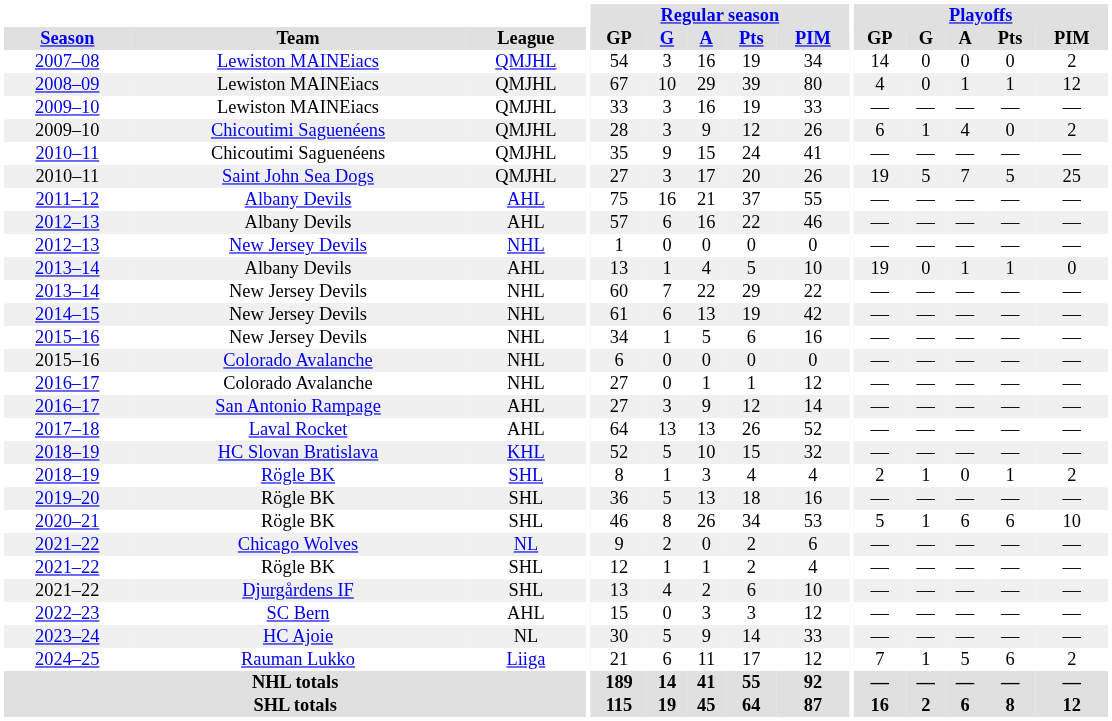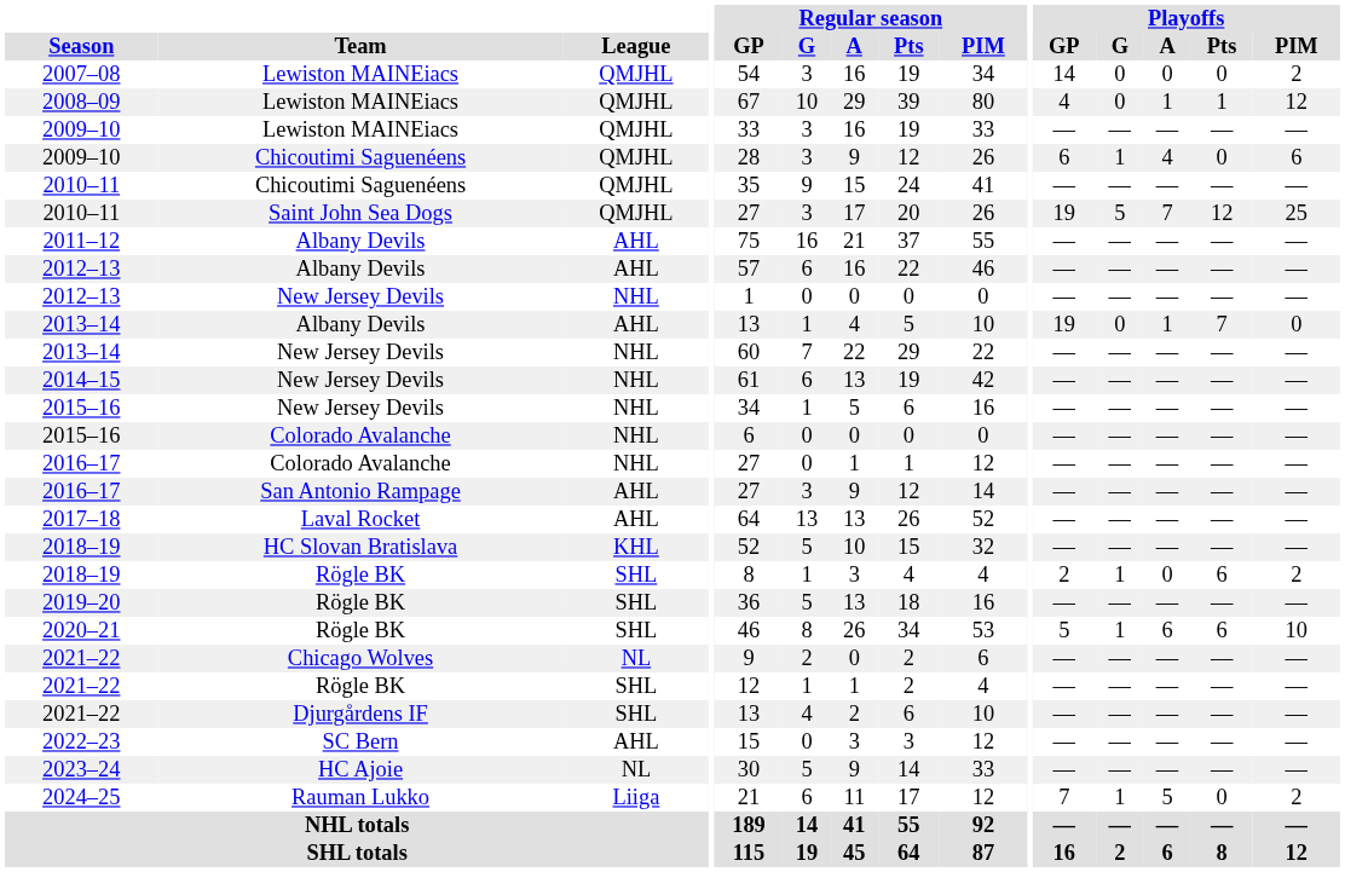2009–10 / Chicoutimi Saguenéens | Playoffs / PIM: 2 -> 6
2010–11 / Saint John Sea Dogs | Playoffs / Pts: 5 -> 12
2013–14 / Albany Devils | Playoffs / Pts: 1 -> 7
2018–19 / Rögle BK | Playoffs / Pts: 1 -> 6
2024–25 | Playoffs / Pts: 6 -> 0
